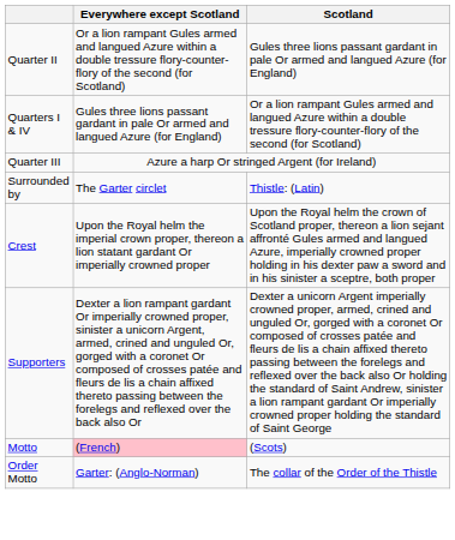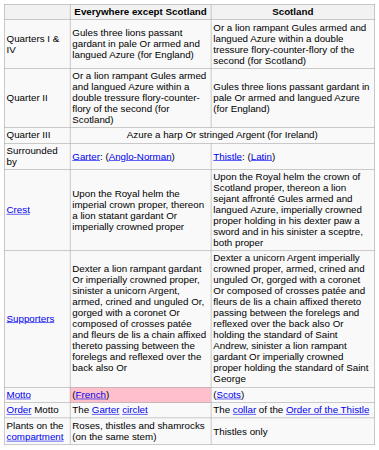rows swapped: Quarters I & IV <-> Quarter II
Surrounded by | Everywhere except Scotland: The Garter circlet -> Garter: (Anglo-Norman)
Order Motto | Everywhere except Scotland: Garter: (Anglo-Norman) -> The Garter circlet
+ row: Plants on the compartment | Roses, thistles and shamrocks (on the same stem) | Thistles only
